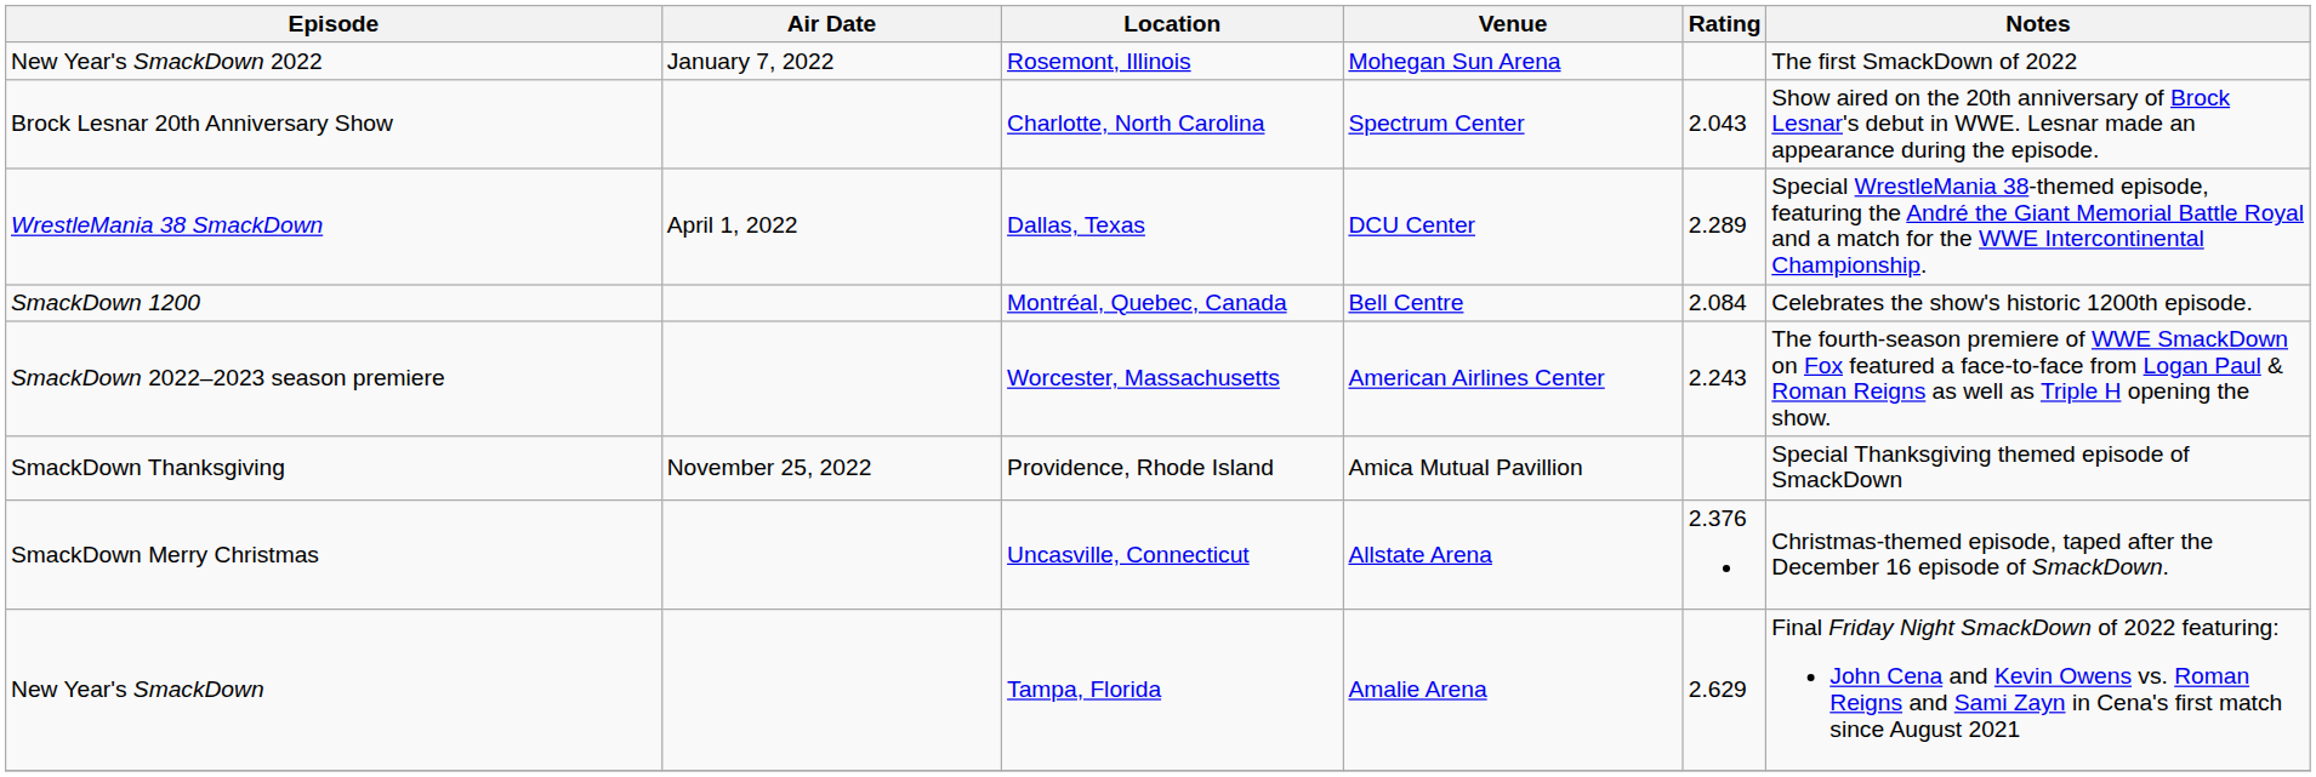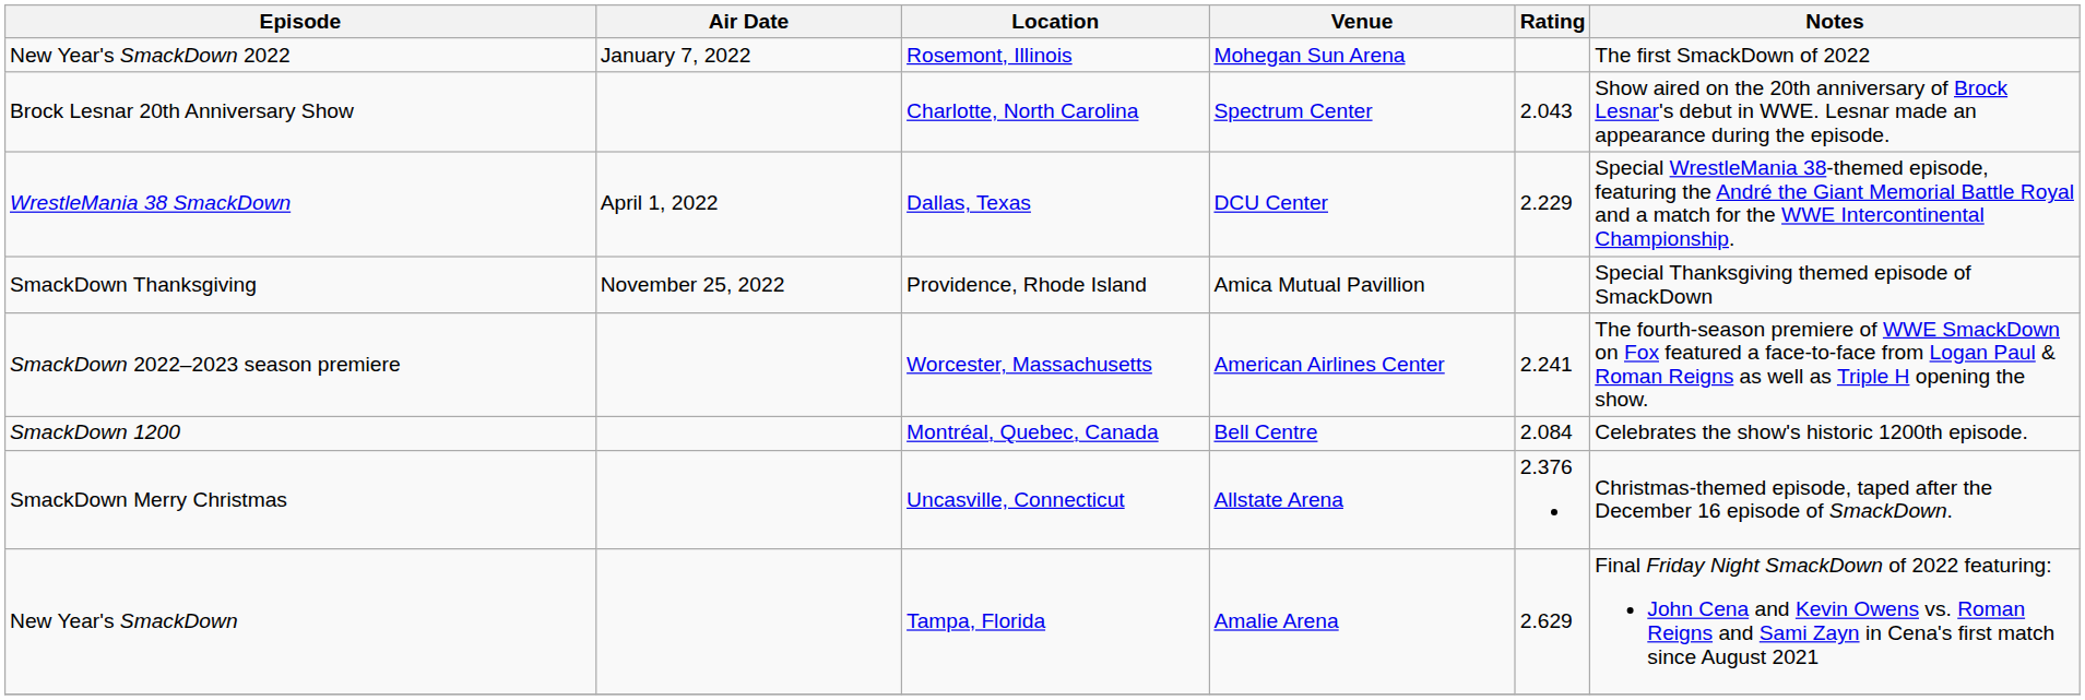WrestleMania 38 SmackDown | Rating: 2.289 -> 2.229
rows swapped: SmackDown 1200 <-> SmackDown Thanksgiving
SmackDown 2022–2023 season premiere | Rating: 2.243 -> 2.241
